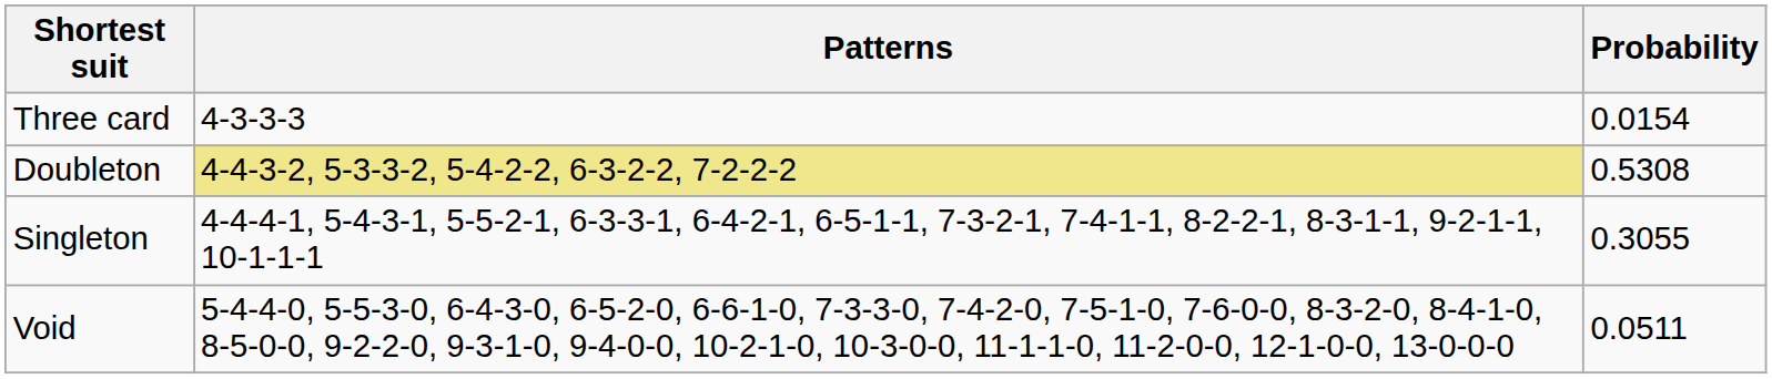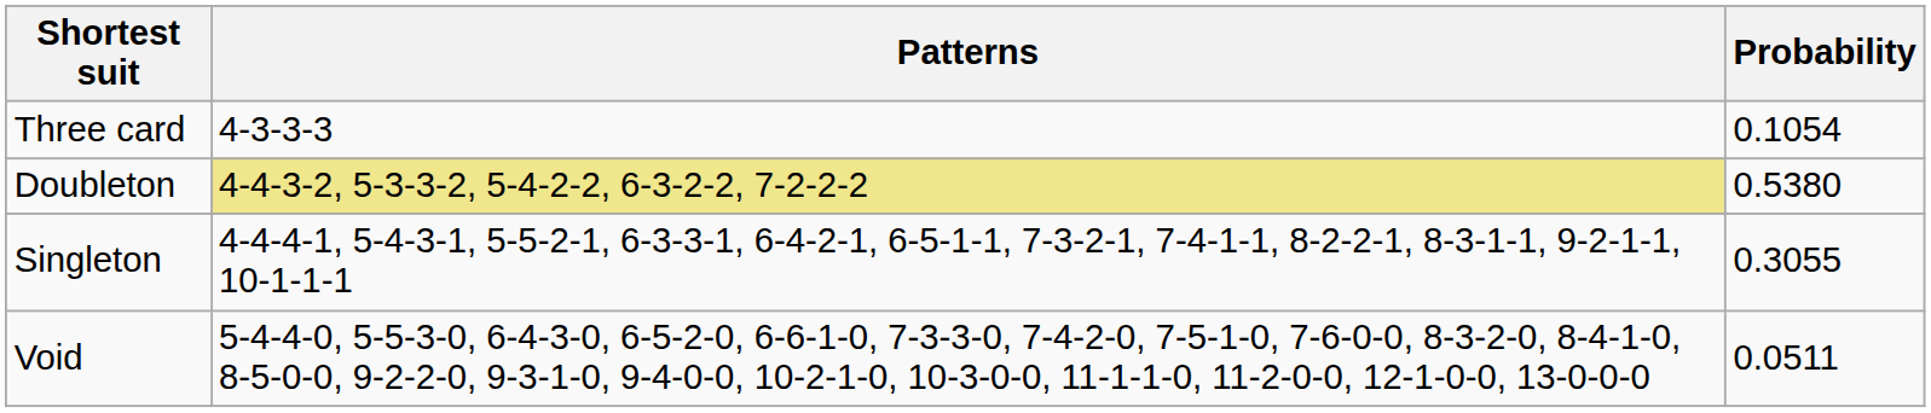Three card | Probability: 0.0154 -> 0.1054
Doubleton | Probability: 0.5308 -> 0.5380
